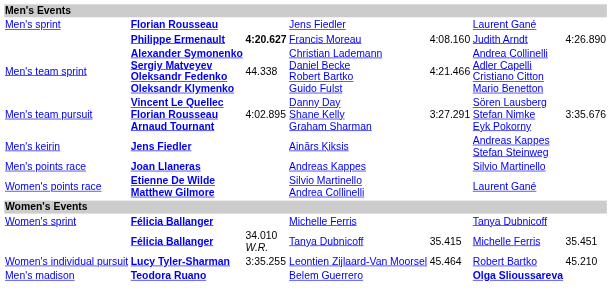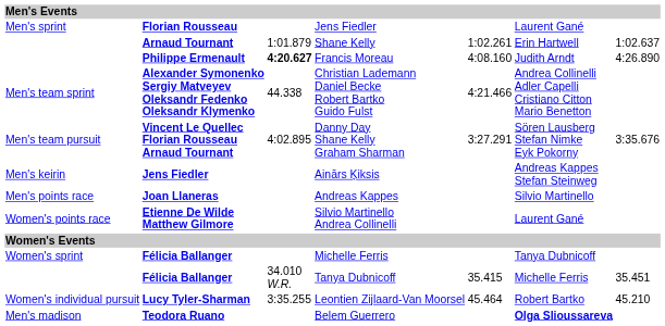+ row: Arnaud Tournant | 1:01.879 | Shane Kelly | 1:02.261 | Erin Hartwell | 1:02.637
